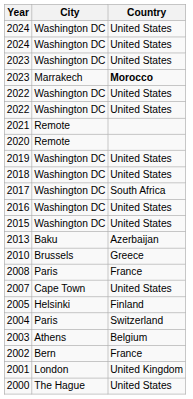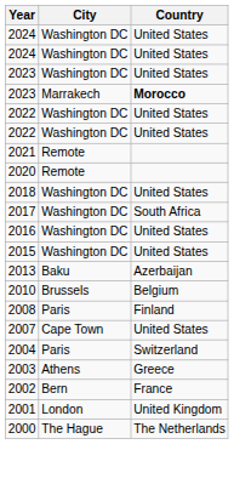- row: 2019 | Washington DC | United States
2010 | Country: Greece -> Belgium
2008 | Country: France -> Finland
- row: 2005 | Helsinki | Finland
2003 | Country: Belgium -> Greece
2000 | Country: United States -> The Netherlands
